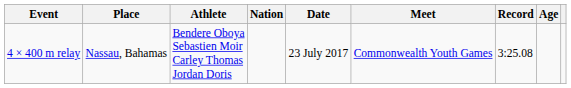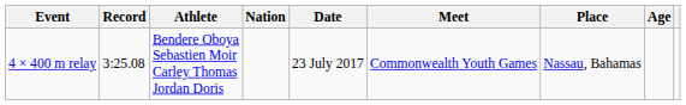columns swapped: Record <-> Place
